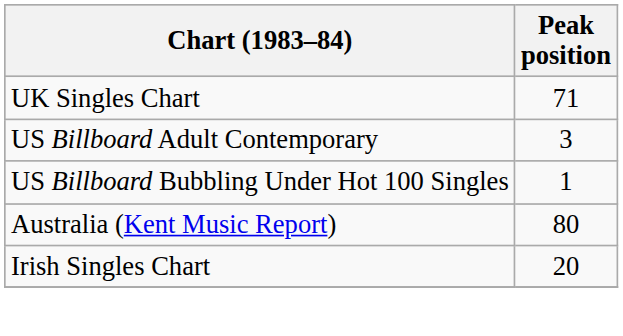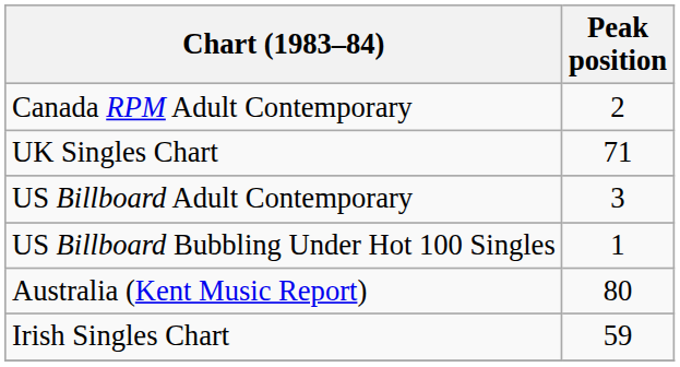+ row: Canada RPM Adult Contemporary | 2
Irish Singles Chart | Peak position: 20 -> 59
